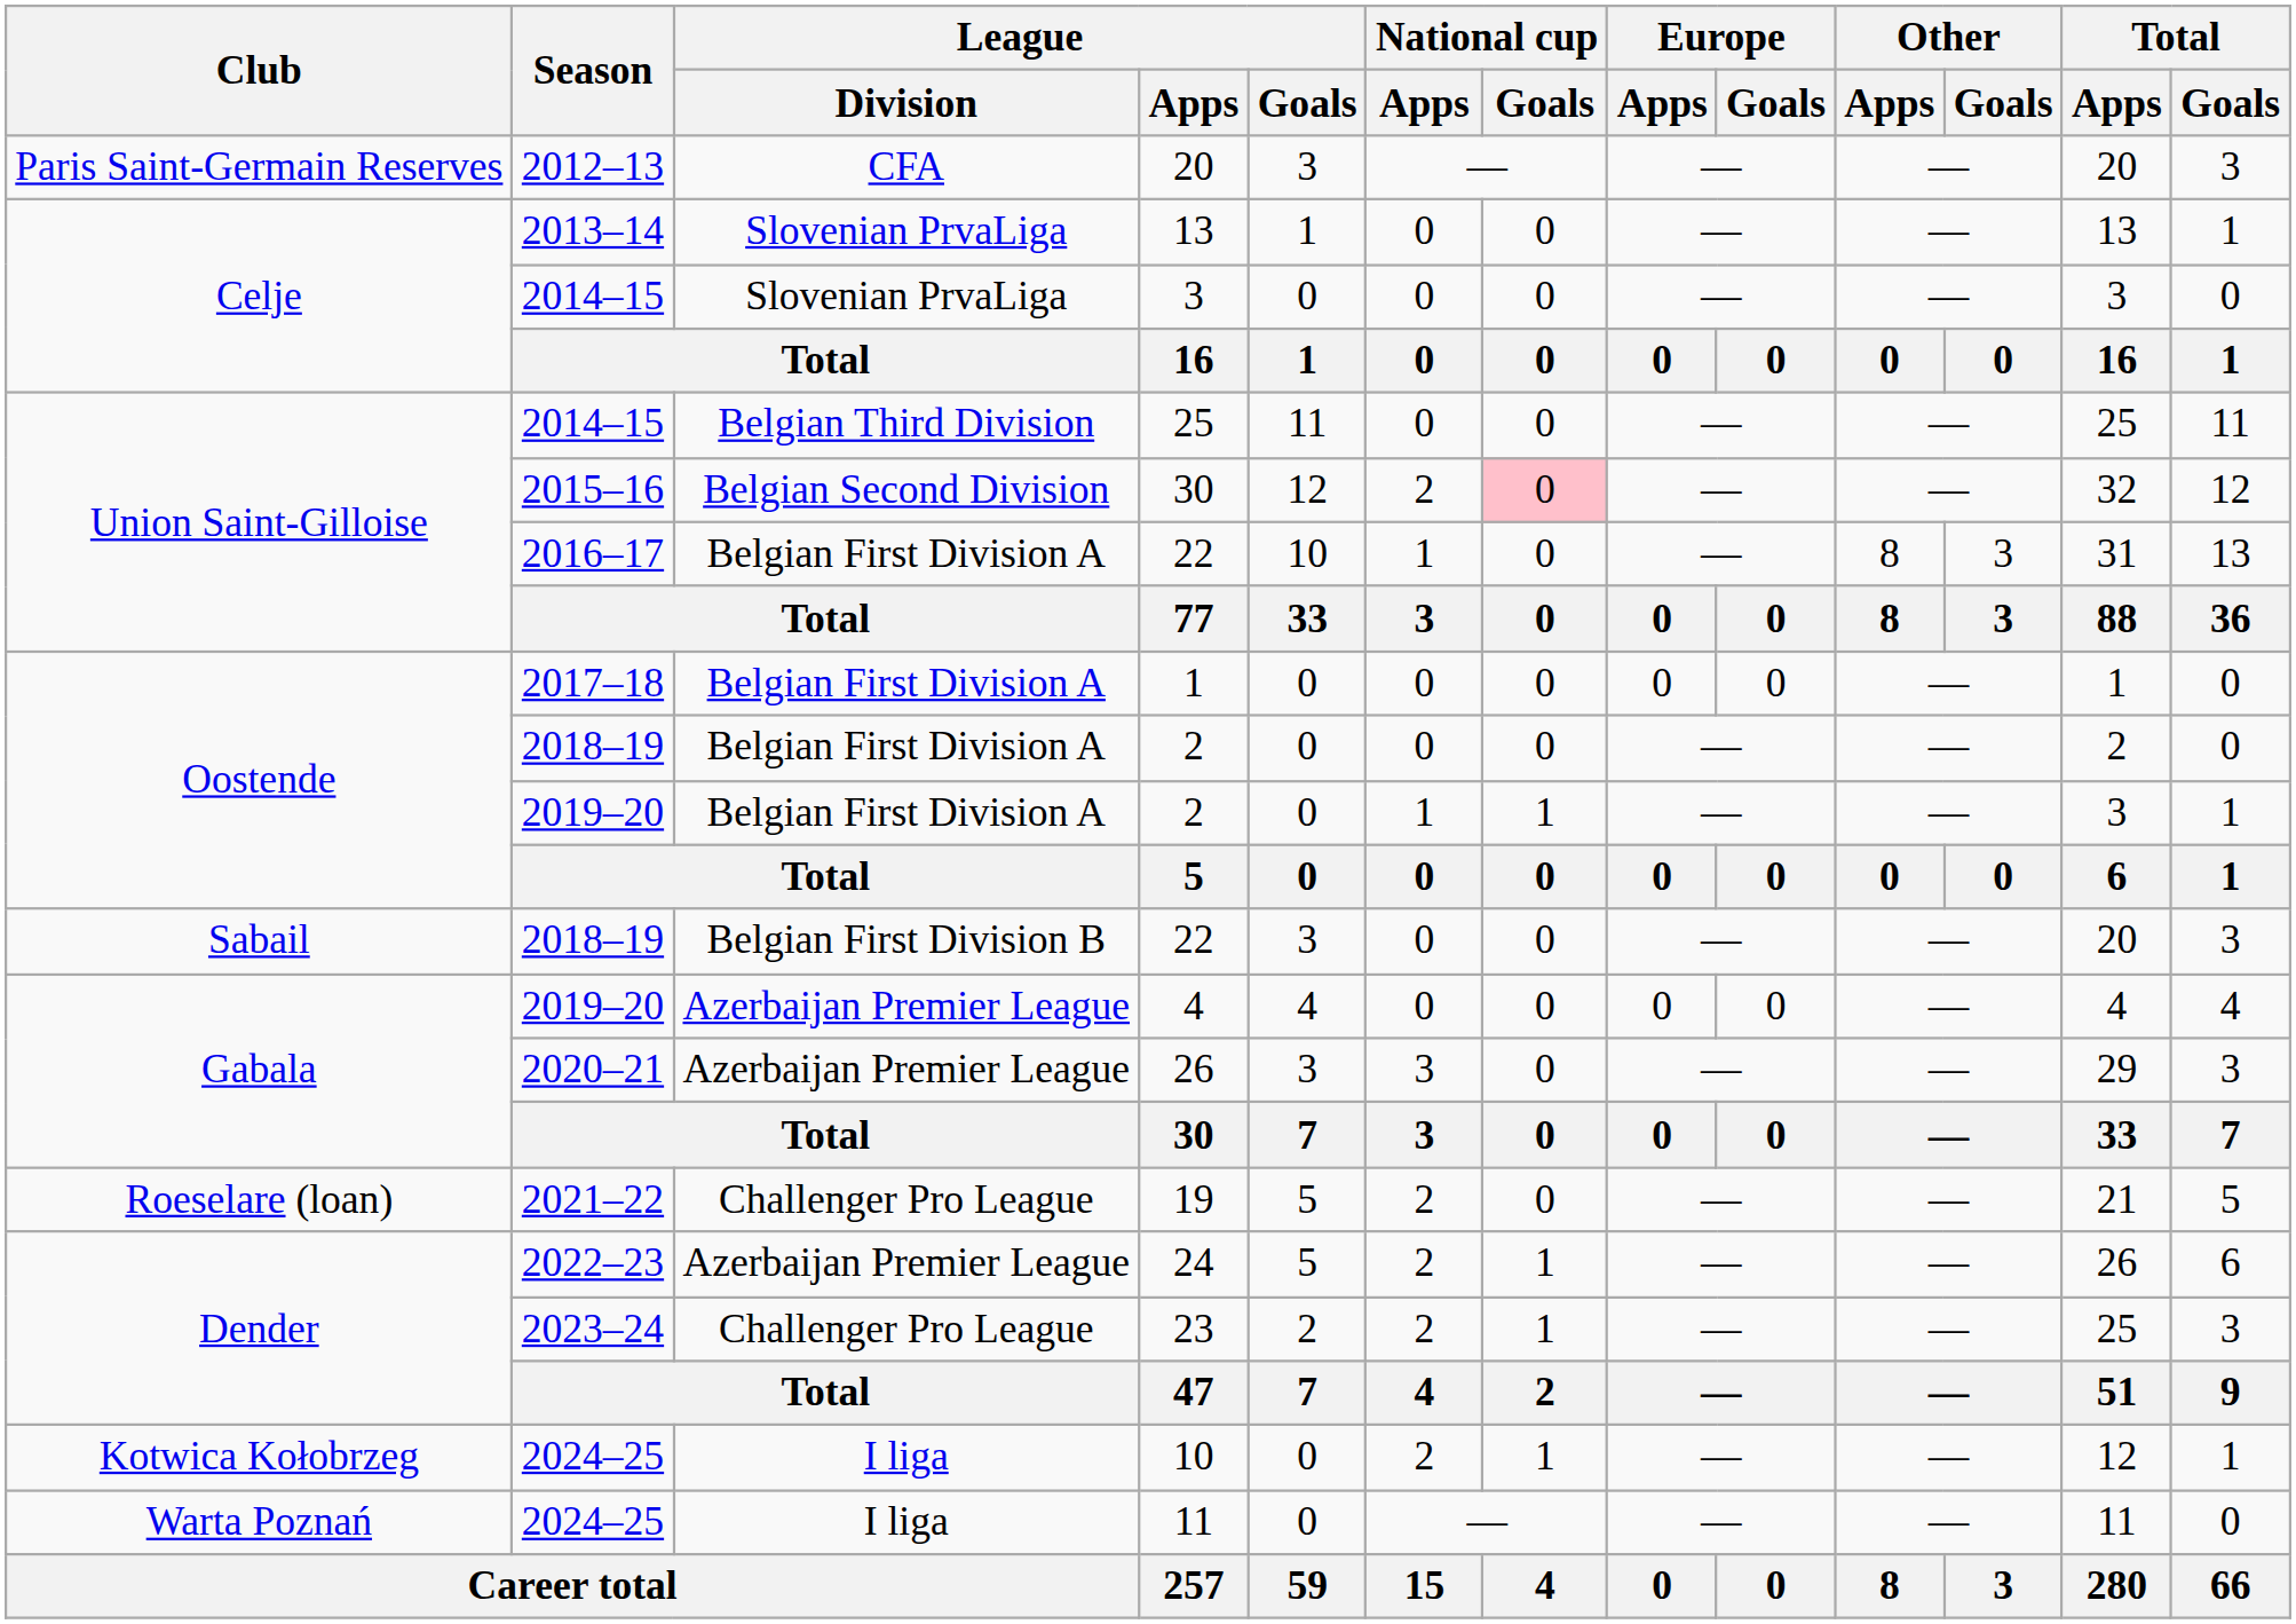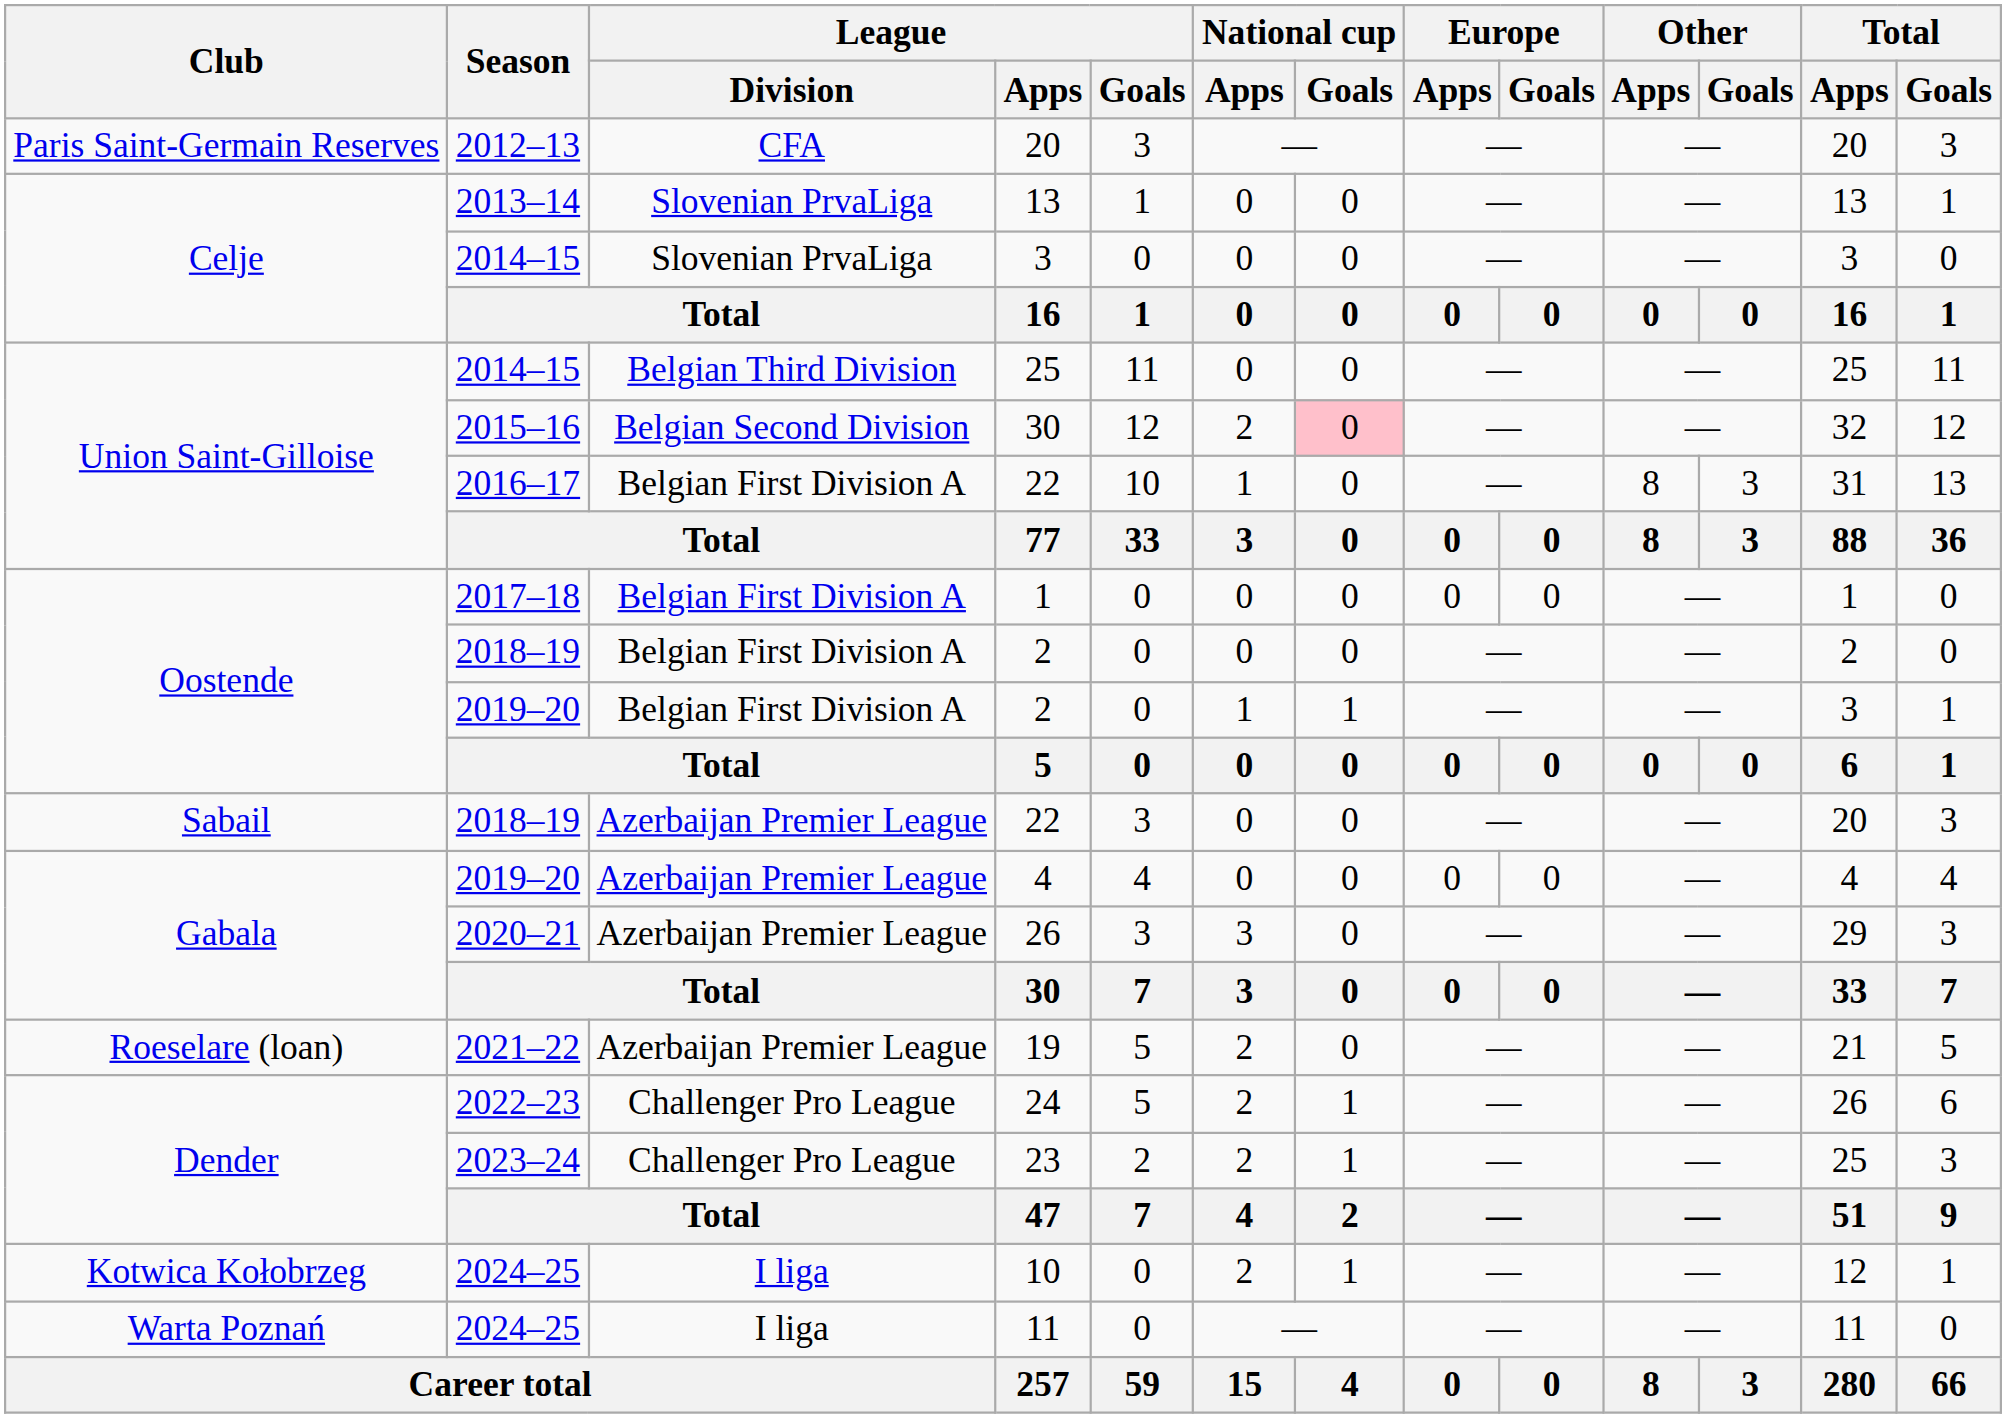2018–19 / 22 | League / Division: Belgian First Division B -> Azerbaijan Premier League
19 | League / Division: Challenger Pro League -> Azerbaijan Premier League
24 | League / Division: Azerbaijan Premier League -> Challenger Pro League
